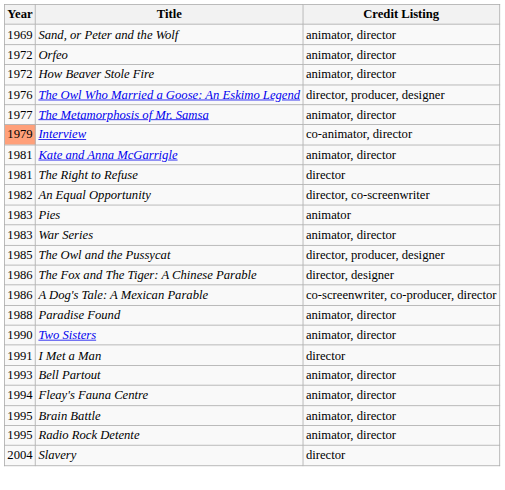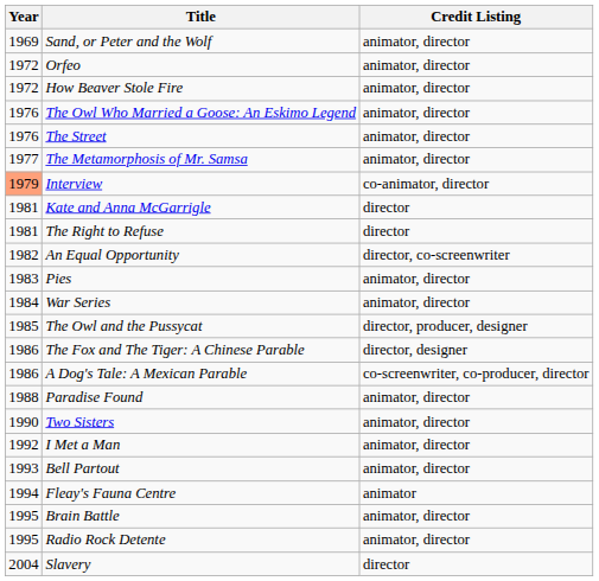The Owl Who Married a Goose: An Eskimo Legend | Credit Listing: director, producer, designer -> animator, director
+ row: 1976 | The Street | animator, director
Kate and Anna McGarrigle | Credit Listing: animator, director -> director
Pies | Credit Listing: animator -> animator, director
War Series | Year: 1983 -> 1984
I Met a Man | Year: 1991 -> 1992
I Met a Man | Credit Listing: director -> animator, director
Fleay's Fauna Centre | Credit Listing: animator, director -> animator
